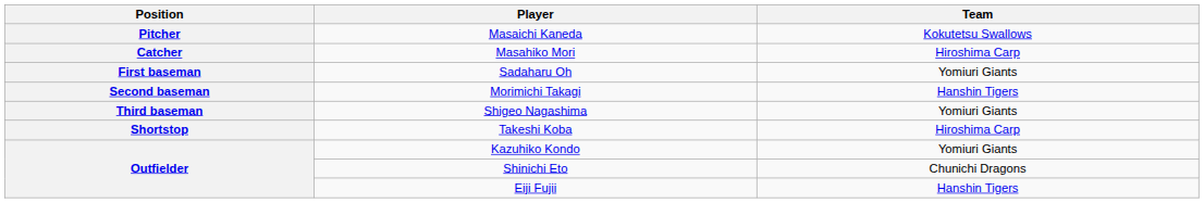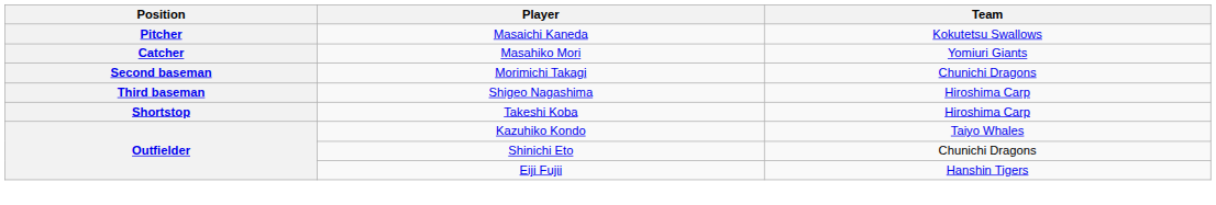Masahiko Mori | Team: Hiroshima Carp -> Yomiuri Giants
- row: First baseman | Sadaharu Oh | Yomiuri Giants
Morimichi Takagi | Team: Hanshin Tigers -> Chunichi Dragons
Shigeo Nagashima | Team: Yomiuri Giants -> Hiroshima Carp
Kazuhiko Kondo | Team: Yomiuri Giants -> Taiyo Whales
